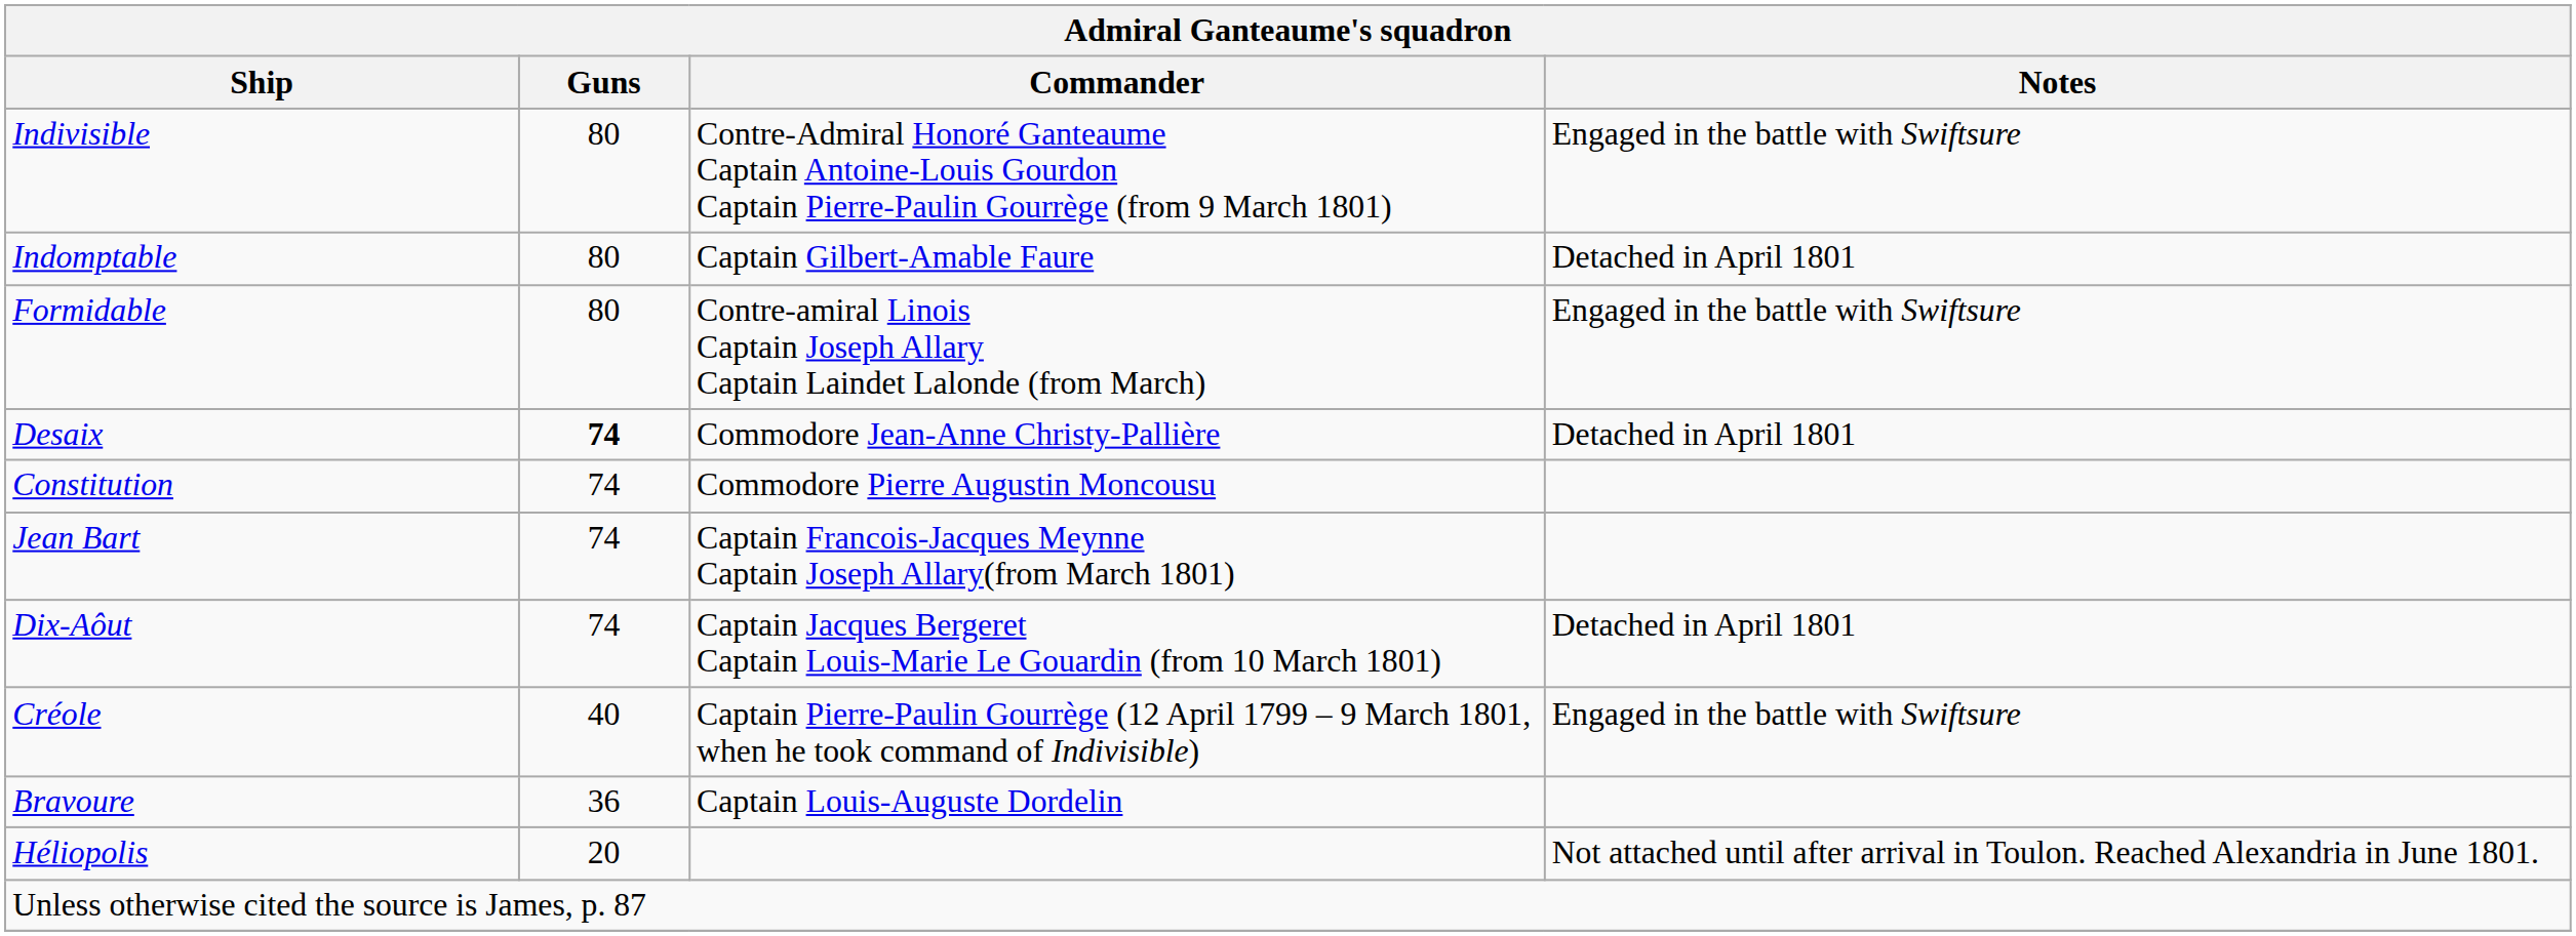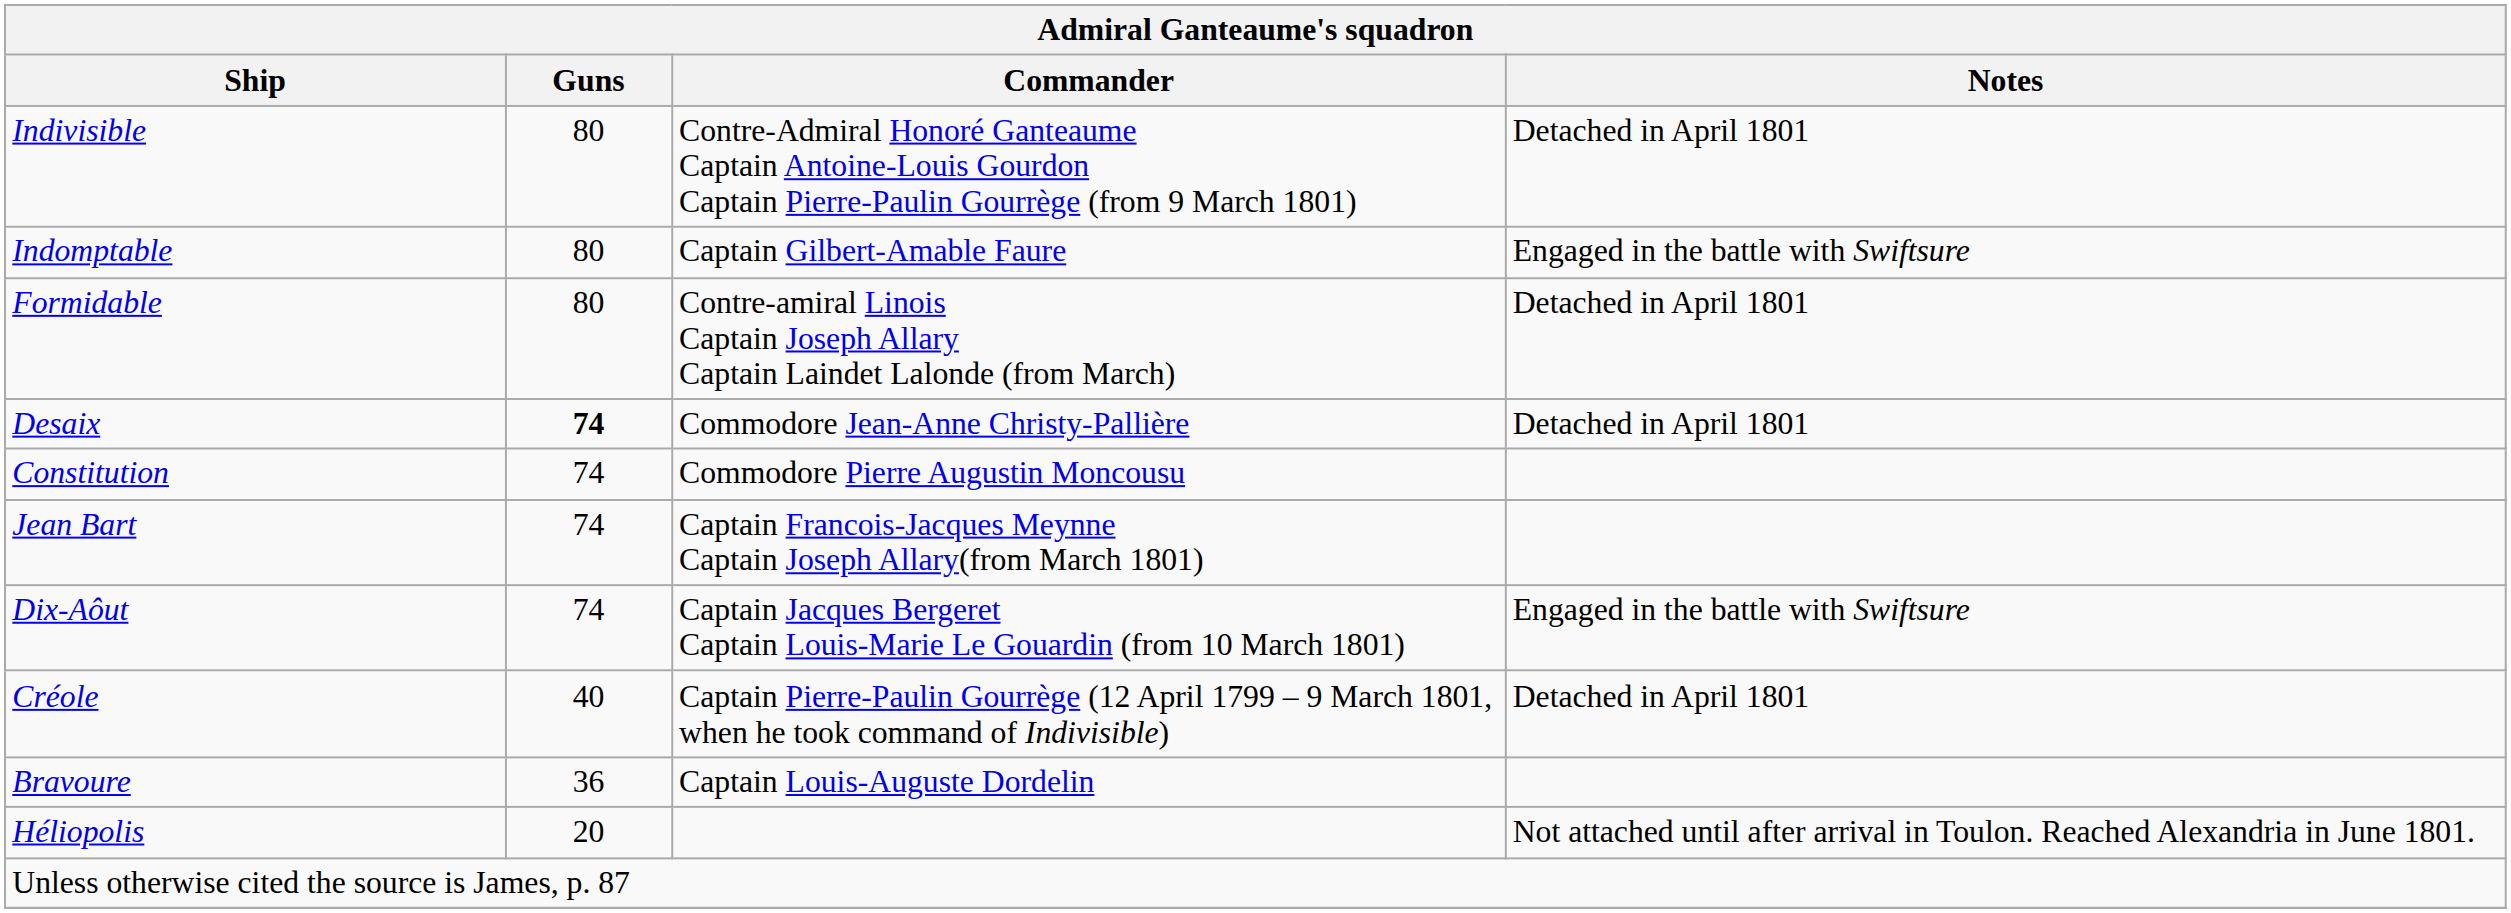Indivisible | Notes: Engaged in the battle with Swiftsure -> Detached in April 1801
Indomptable | Notes: Detached in April 1801 -> Engaged in the battle with Swiftsure
Formidable | Notes: Engaged in the battle with Swiftsure -> Detached in April 1801
Dix-Aôut | Notes: Detached in April 1801 -> Engaged in the battle with Swiftsure
Créole | Notes: Engaged in the battle with Swiftsure -> Detached in April 1801
